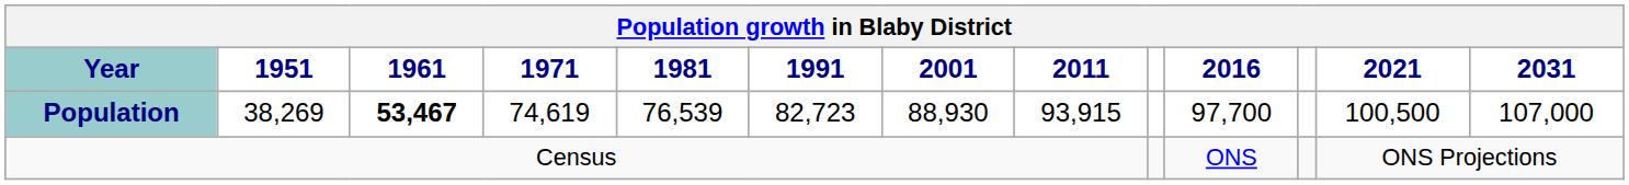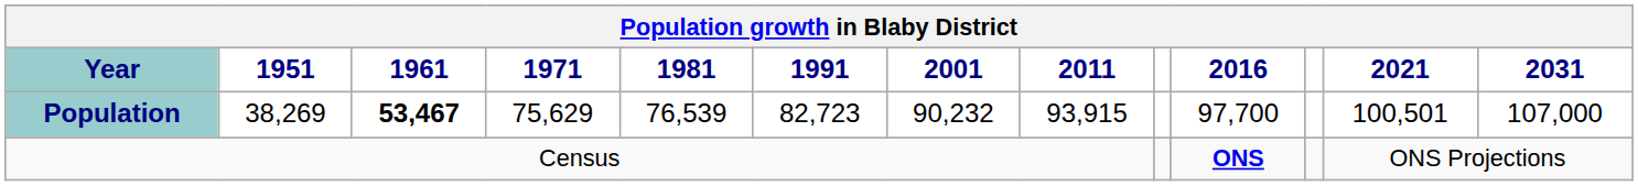Population | 1971: 74,619 -> 75,629
Population | 2001: 88,930 -> 90,232
Population | 2021: 100,500 -> 100,501
Census | 2016: normal -> bold
